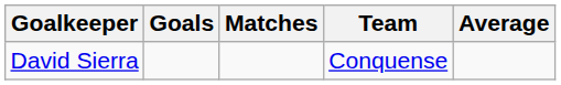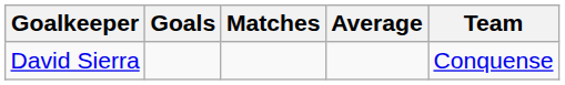columns swapped: Average <-> Team
